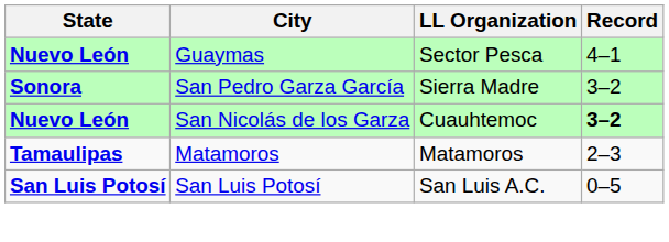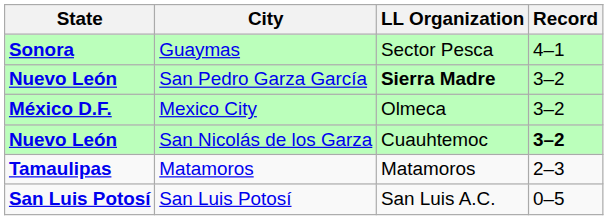Guaymas | State: Nuevo León -> Sonora
San Pedro Garza García | State: Sonora -> Nuevo León
San Pedro Garza García | LL Organization: normal -> bold
+ row: México D.F. | Mexico City | Olmeca | 3–2
